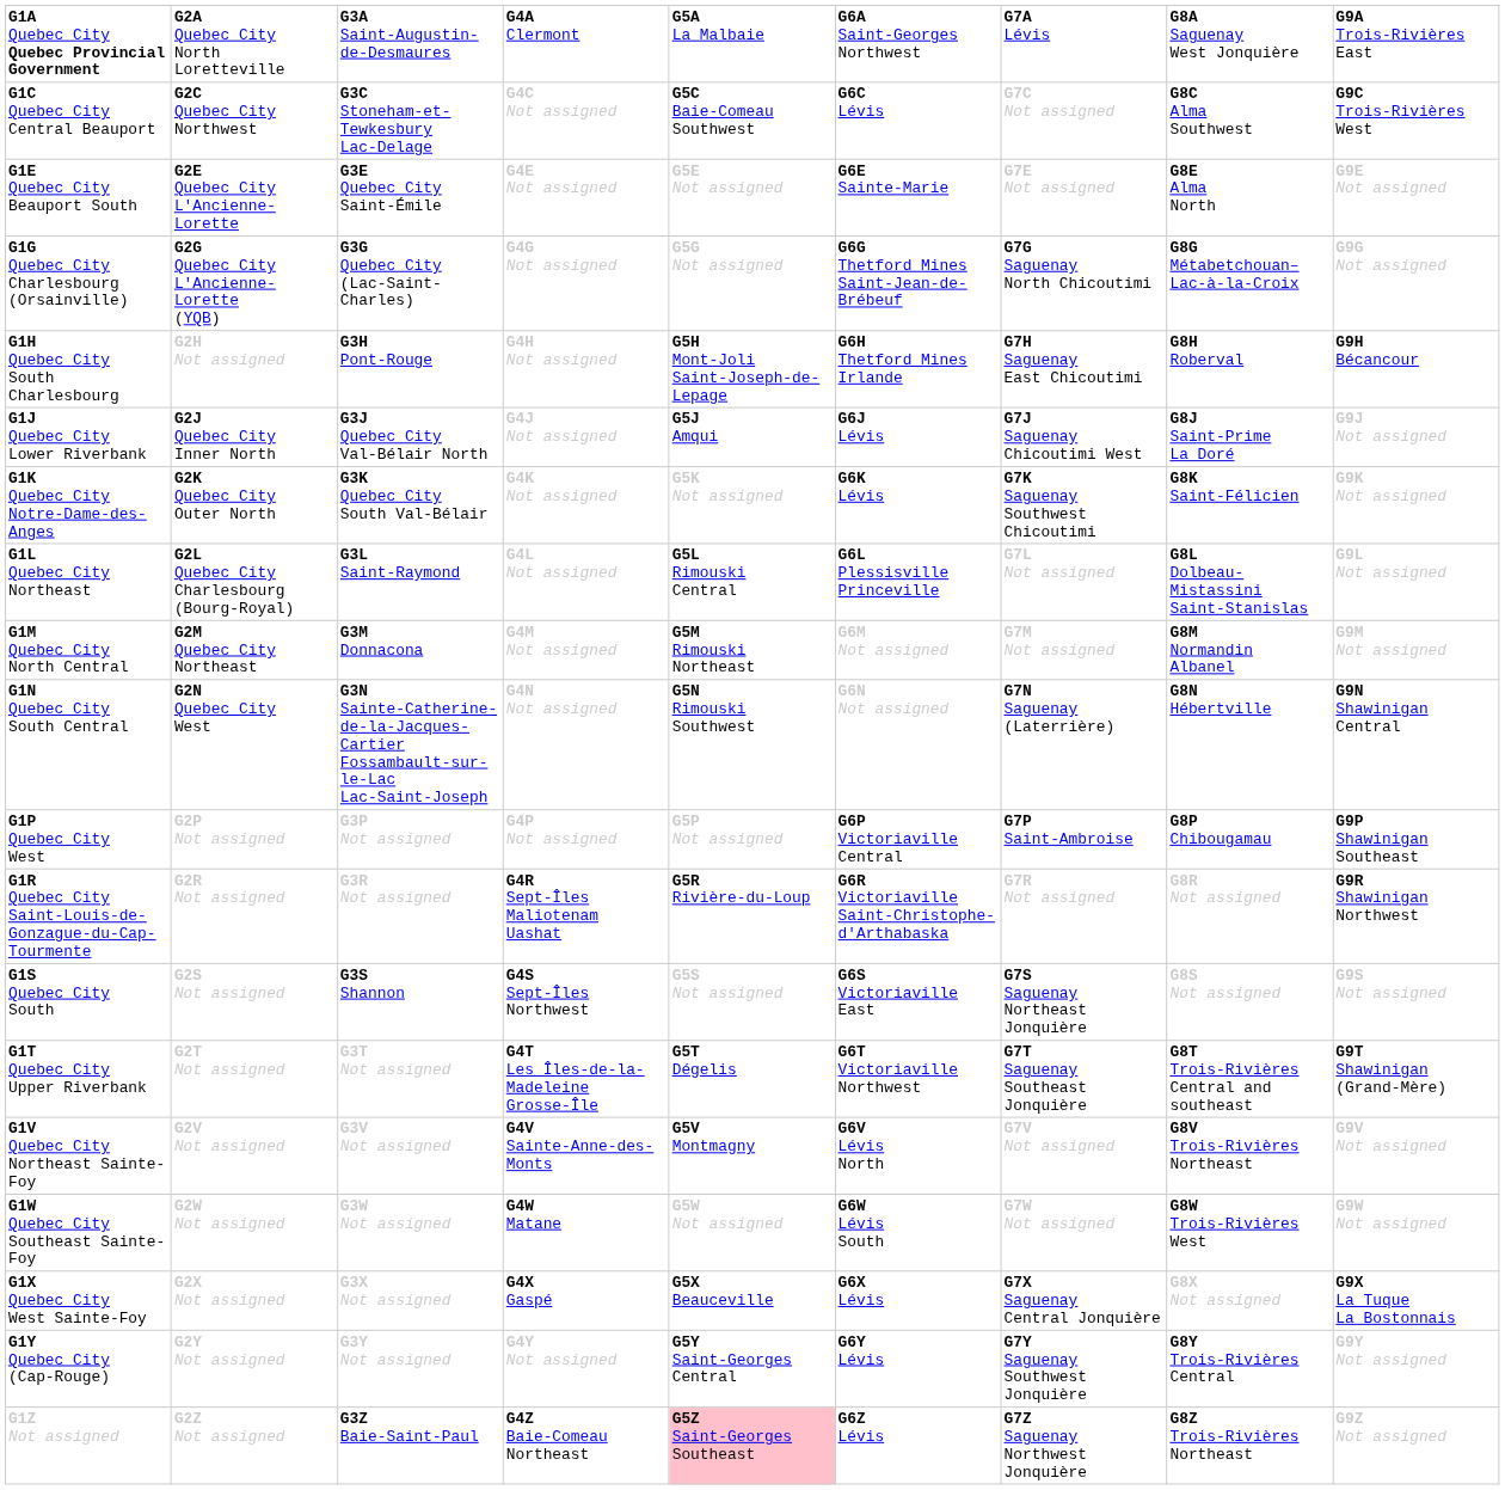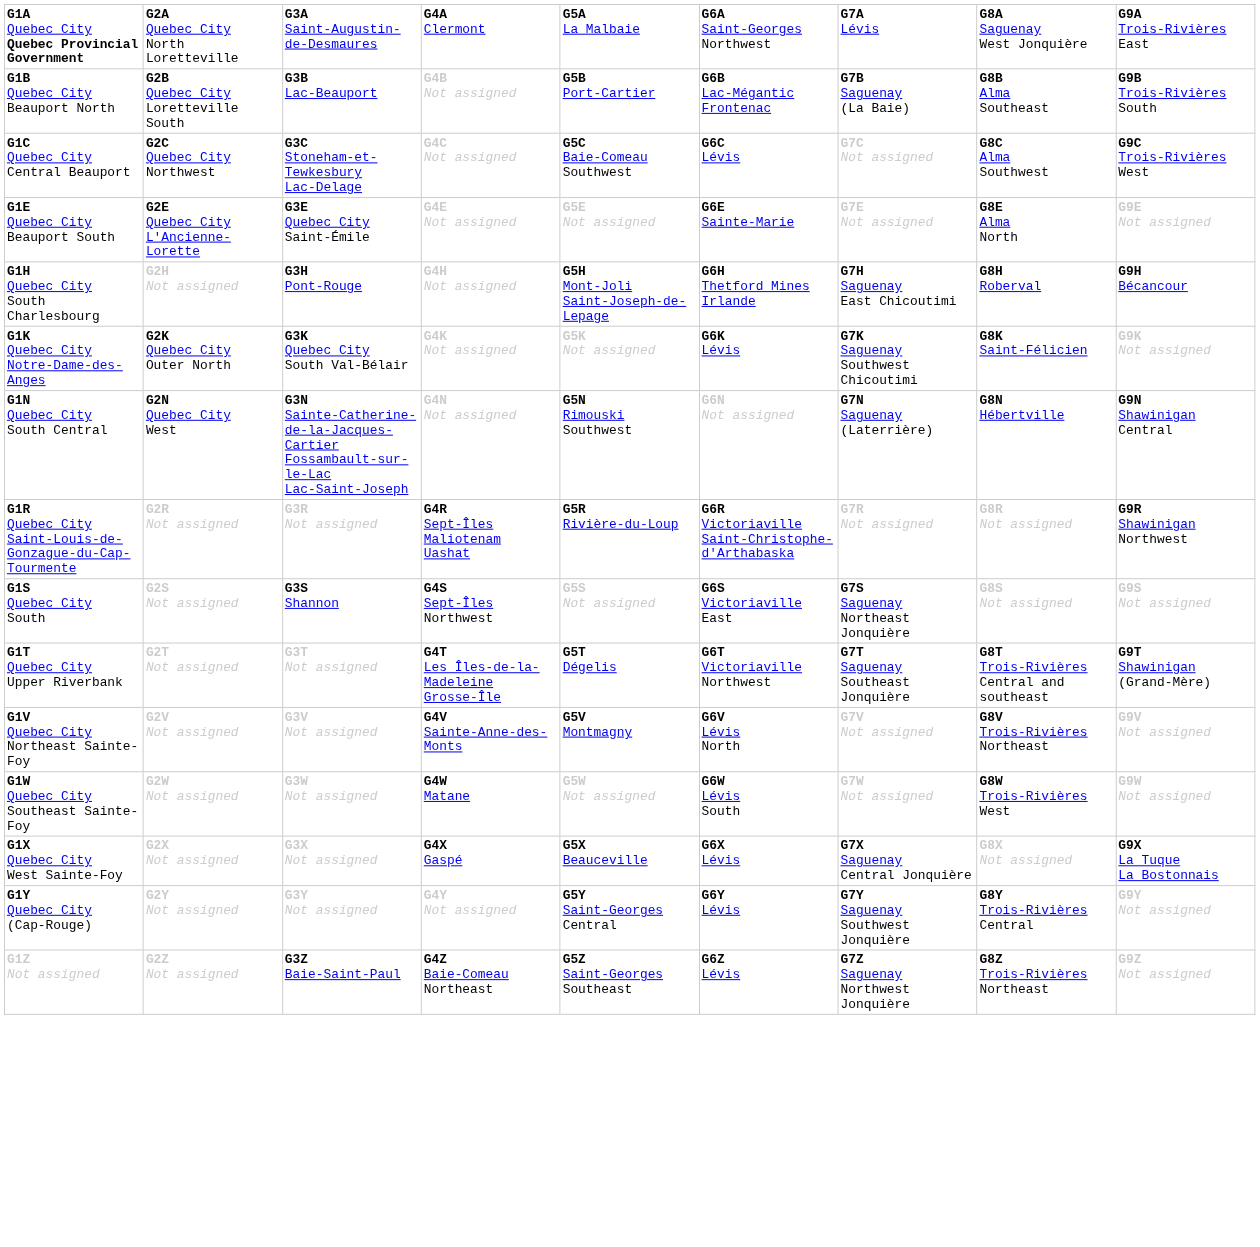+ row: G1B Quebec City Beauport North | G2B Quebec City Loretteville South | G3B Lac-Beauport | G4B Not assigned | G5B Port-Cartier | G6B Lac-Mégantic Frontenac | G7B Saguenay (La Baie) | G8B Alma Southeast | G9B Trois-Rivières South
- row: G1G Quebec City Charlesbourg (Orsainville) | G2G Quebec City L'Ancienne-Lorette (YQB) | G3G Quebec City (Lac-Saint-Charles) | G4G Not assigned | G5G Not assigned | G6G Thetford Mines Saint-Jean-de-Brébeuf | G7G Saguenay North Chicoutimi | G8G Métabetchouan–Lac-à-la-Croix | G9G Not assigned
- row: G1J Quebec City Lower Riverbank | G2J Quebec City Inner North | G3J Quebec City Val-Bélair North | G4J Not assigned | G5J Amqui | G6J Lévis | G7J Saguenay Chicoutimi West | G8J Saint-Prime La Doré | G9J Not assigned
- row: G1L Quebec City Northeast | G2L Quebec City Charlesbourg (Bourg-Royal) | G3L Saint-Raymond | G4L Not assigned | G5L Rimouski Central | G6L Plessisville Princeville | G7L Not assigned | G8L Dolbeau-Mistassini Saint-Stanislas | G9L Not assigned
- row: G1M Quebec City North Central | G2M Quebec City Northeast | G3M Donnacona | G4M Not assigned | G5M Rimouski Northeast | G6M Not assigned | G7M Not assigned | G8M Normandin Albanel | G9M Not assigned
- row: G1P Quebec City West | G2P Not assigned | G3P Not assigned | G4P Not assigned | G5P Not assigned | G6P Victoriaville Central | G7P Saint-Ambroise | G8P Chibougamau | G9P Shawinigan Southeast
G1Z Not assigned | column 5: pink background -> no background
